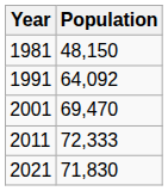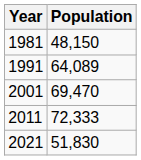1991 | Population: 64,092 -> 64,089
2021 | Population: 71,830 -> 51,830
